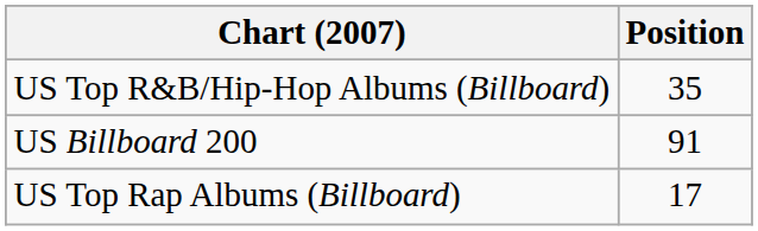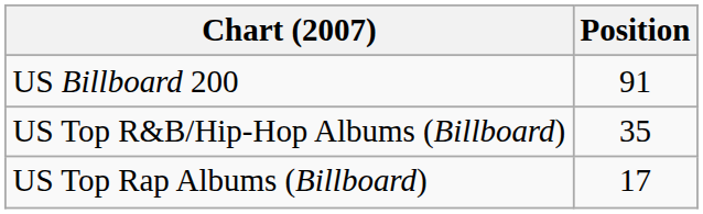rows swapped: US Billboard 200 <-> US Top R&B/Hip-Hop Albums (Billboard)
